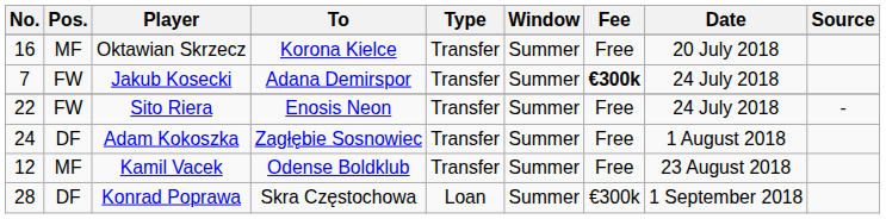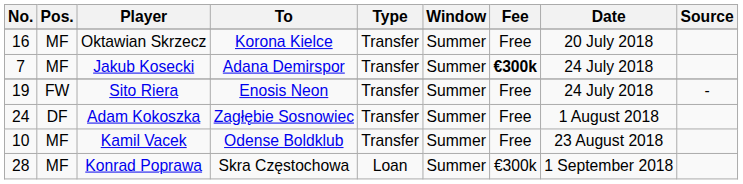Jakub Kosecki | Pos.: FW -> MF
Sito Riera | No.: 22 -> 19
Kamil Vacek | No.: 12 -> 10
Konrad Poprawa | Pos.: DF -> MF
